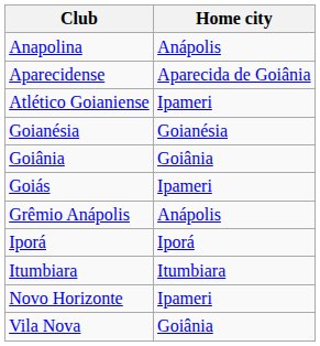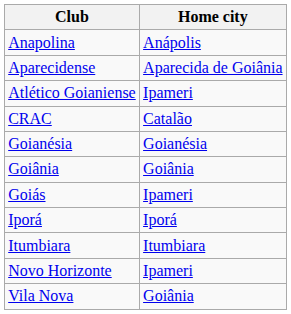+ row: CRAC | Catalão
- row: Grêmio Anápolis | Anápolis
